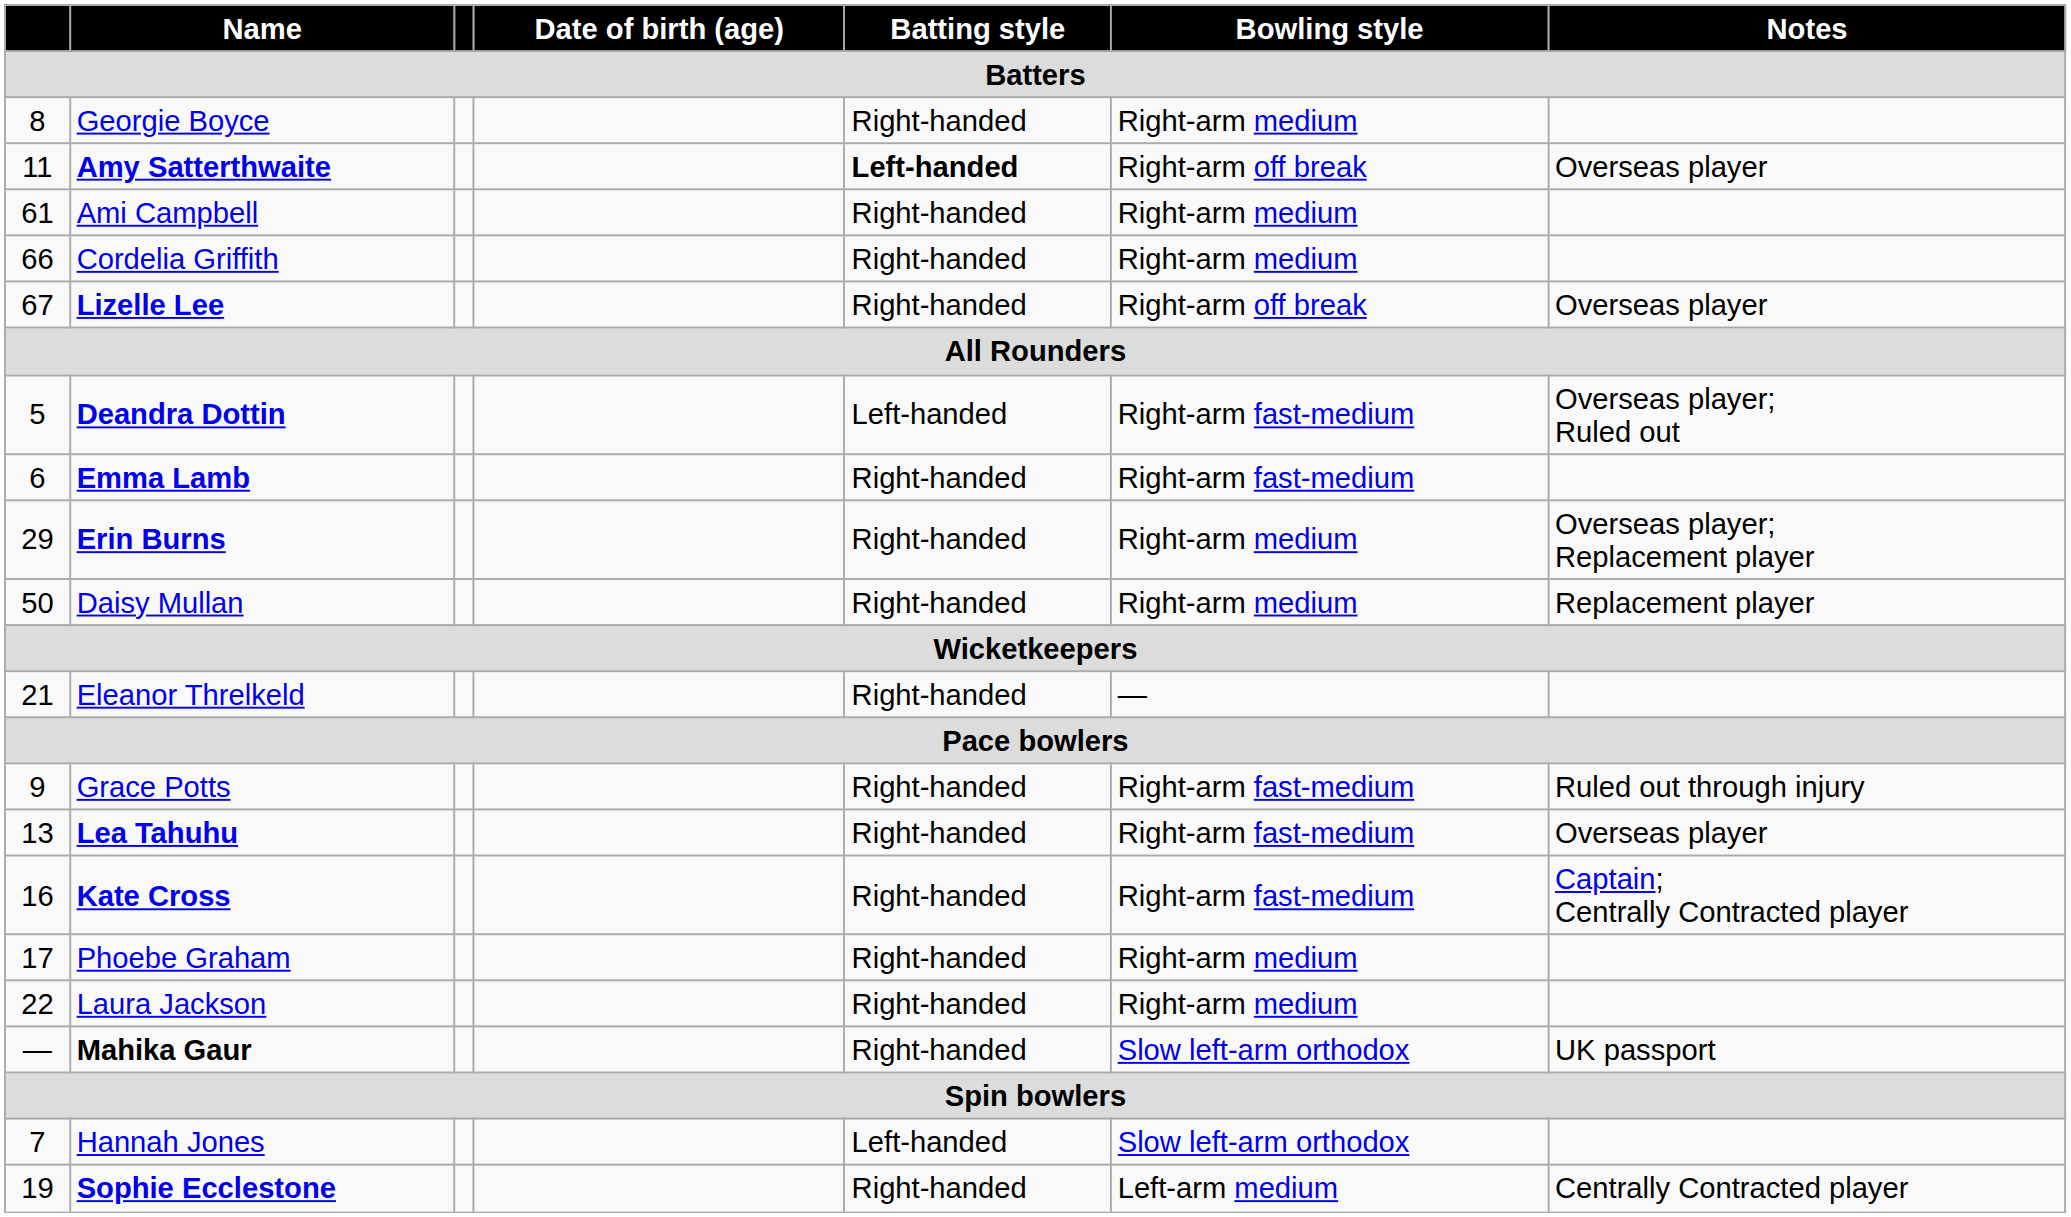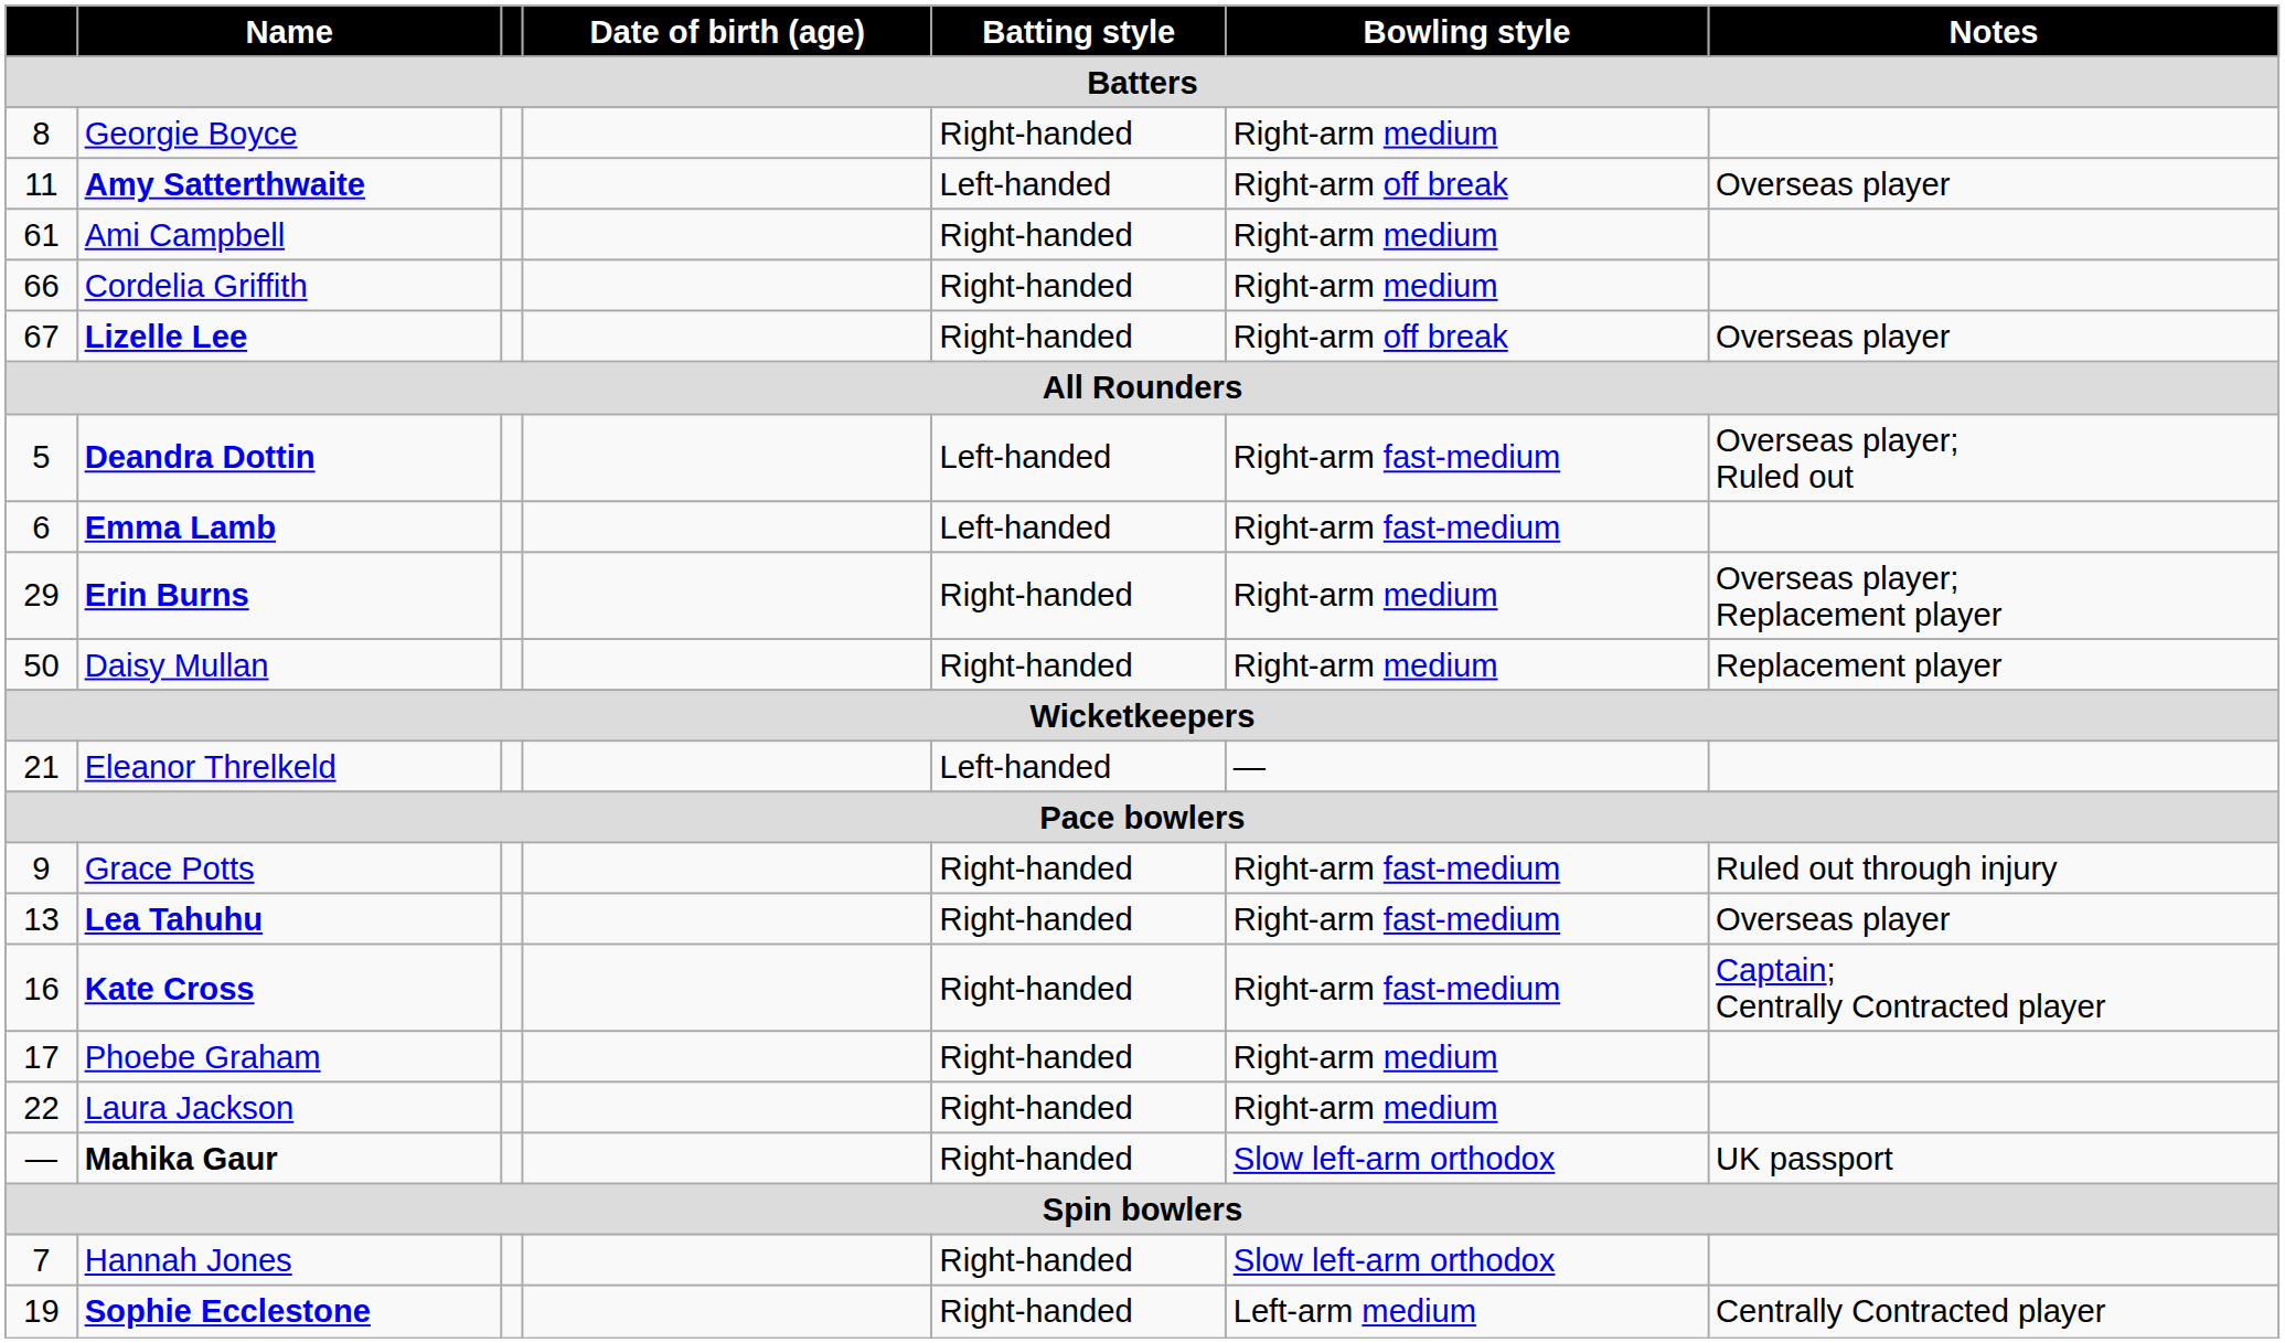Amy Satterthwaite | Batting style: bold -> normal
Emma Lamb | Batting style: Right-handed -> Left-handed
Eleanor Threlkeld | Batting style: Right-handed -> Left-handed
Hannah Jones | Batting style: Left-handed -> Right-handed
